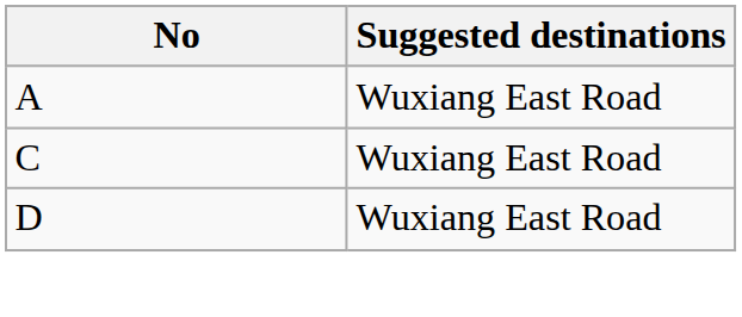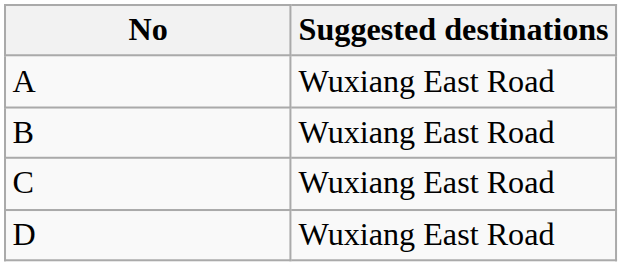+ row: B | Wuxiang East Road
